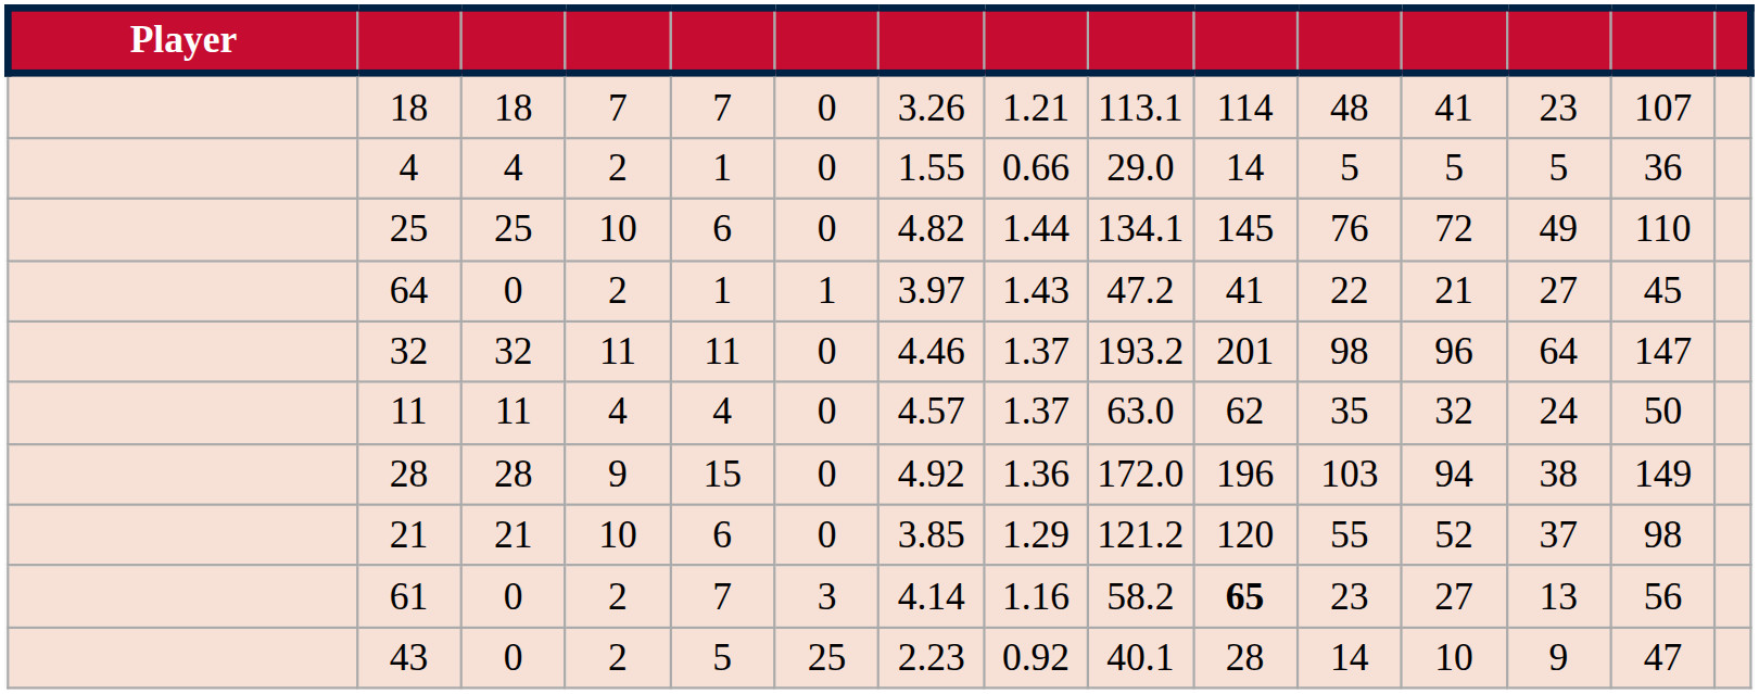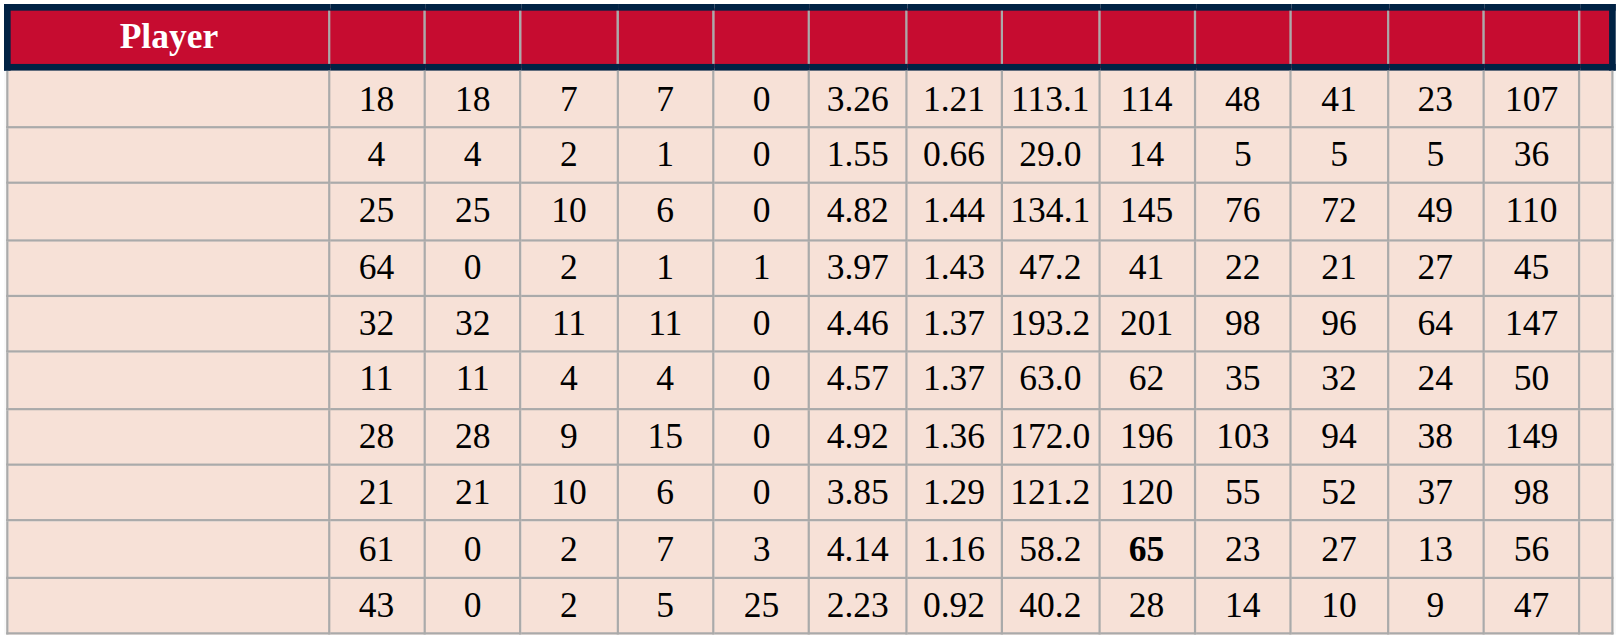43 | column 9: 40.1 -> 40.2
